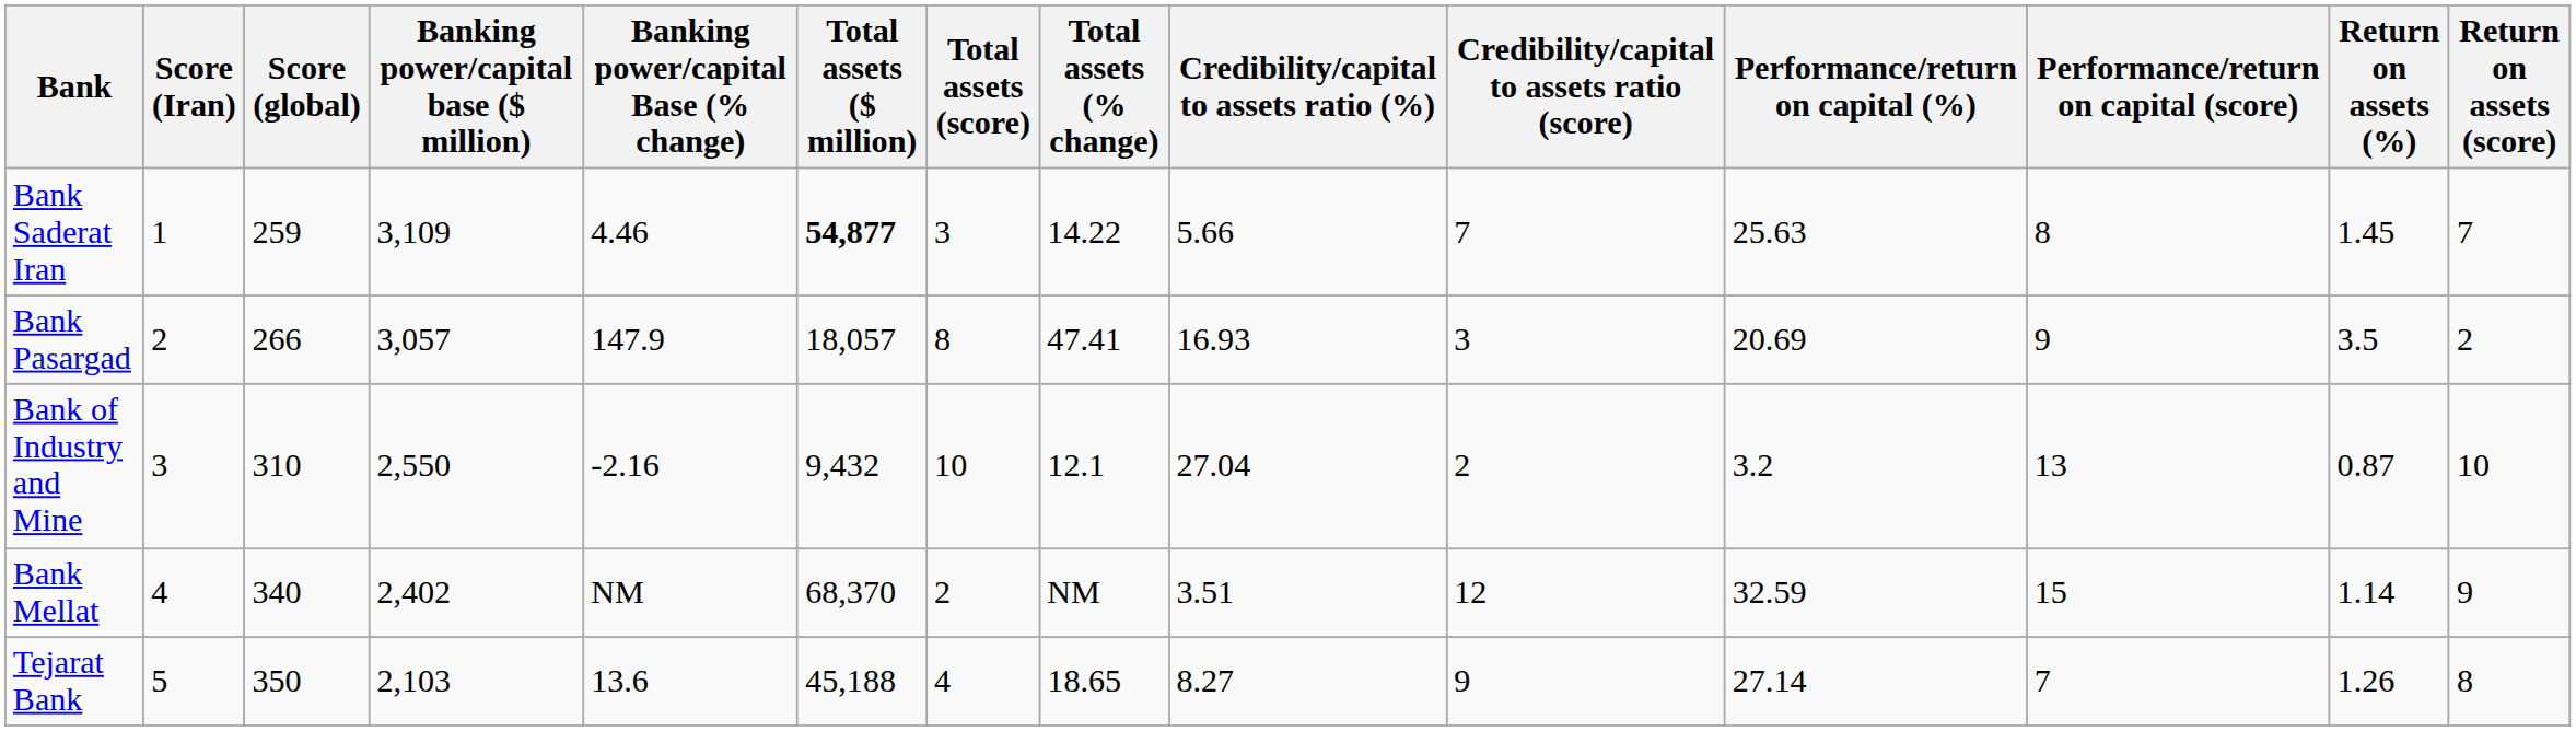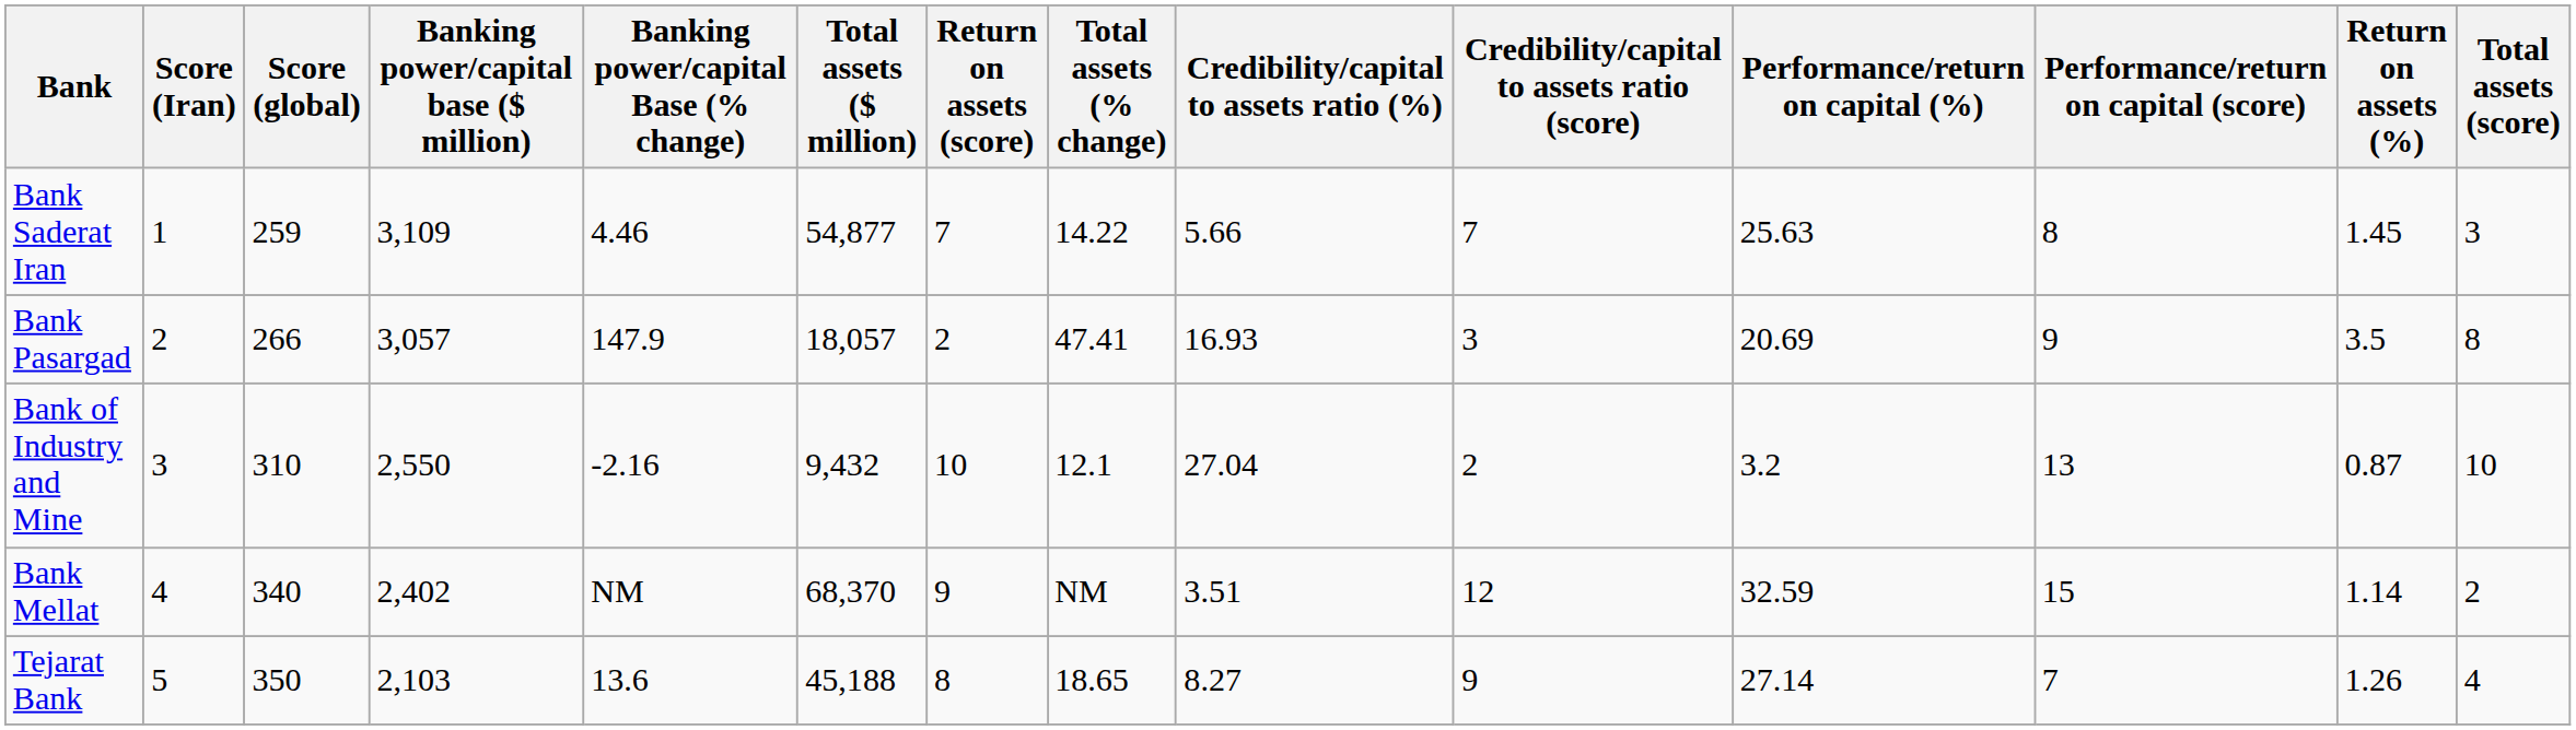columns swapped: Total assets (score) <-> Return on assets (score)
Bank Saderat Iran | Total assets ($ million): bold -> normal
